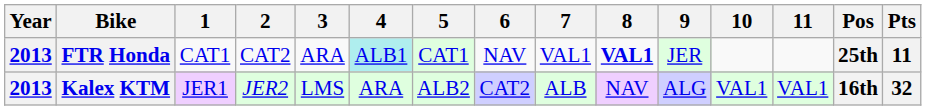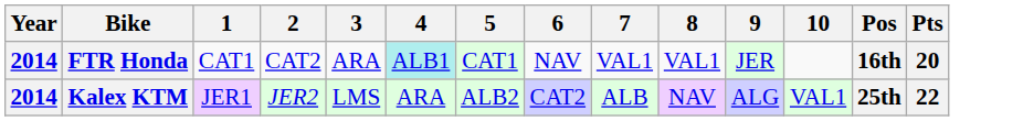- column: 11 | VAL1
FTR Honda | Year: 2013 -> 2014
FTR Honda | 8: bold -> normal
FTR Honda | Pos: 25th -> 16th
FTR Honda | Pts: 11 -> 20
Kalex KTM | Year: 2013 -> 2014
Kalex KTM | Pos: 16th -> 25th
Kalex KTM | Pts: 32 -> 22
